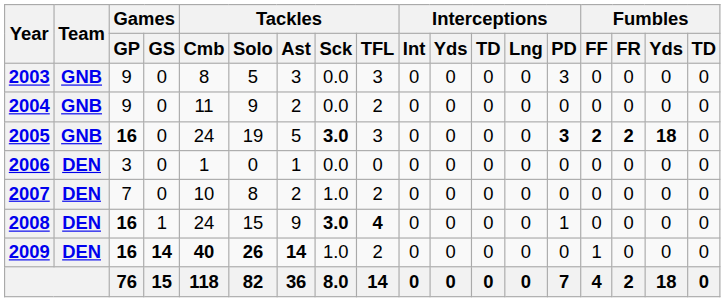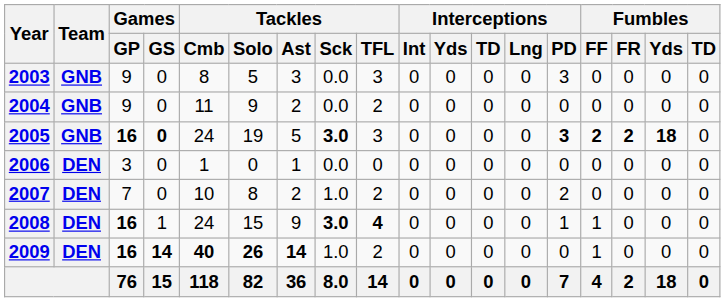2005 | Games / GS: normal -> bold
2007 | Interceptions / PD: 0 -> 2
2008 | Fumbles / FF: 0 -> 1
